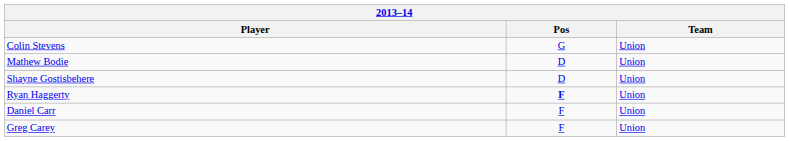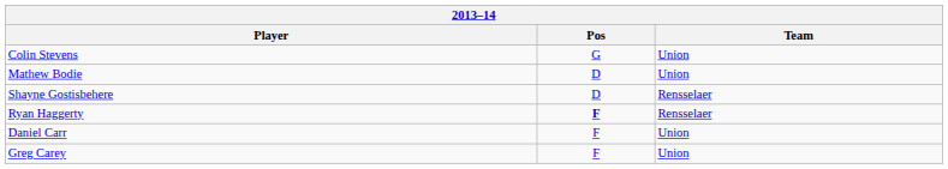Shayne Gostisbehere | Team: Union -> Rensselaer
Ryan Haggerty | Team: Union -> Rensselaer
